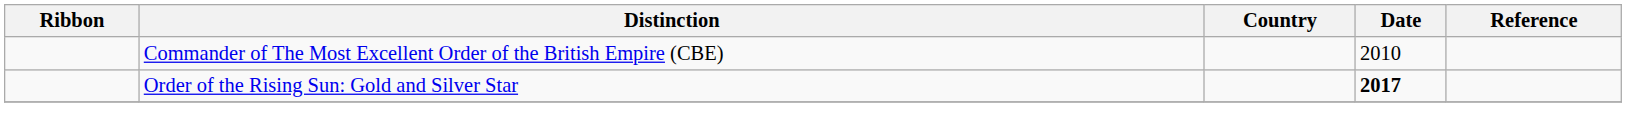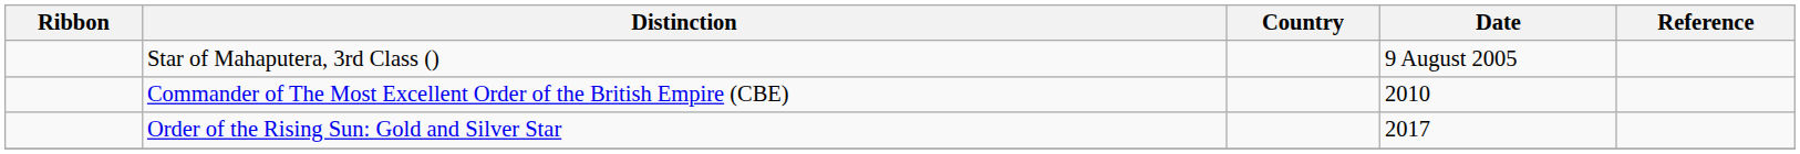+ row: Star of Mahaputera, 3rd Class () | 9 August 2005
Order of the Rising Sun: Gold and Silver Star | Date: bold -> normal
